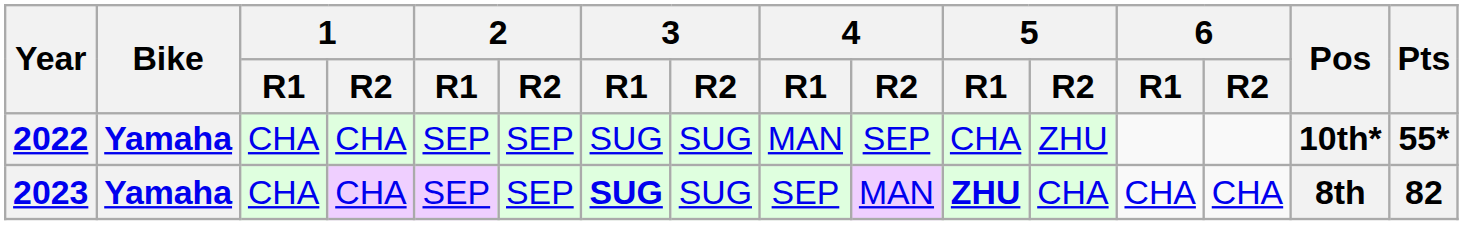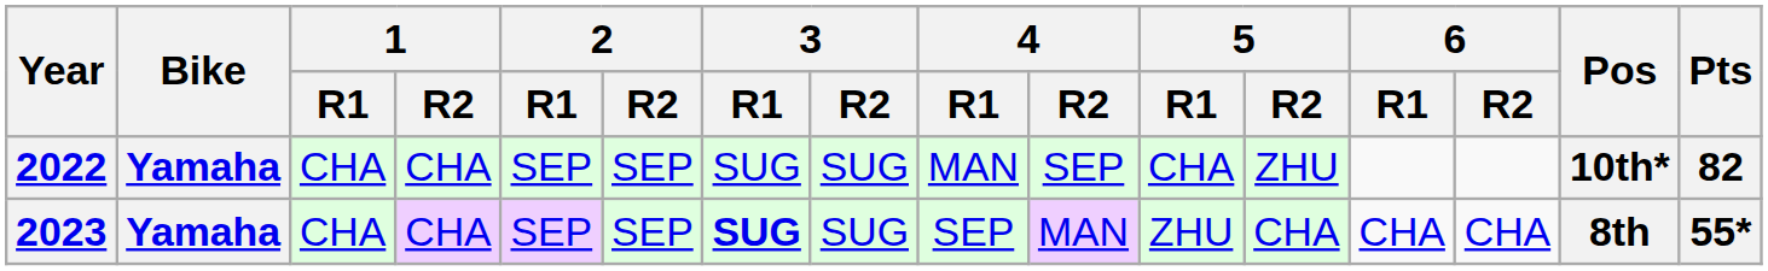2022 | Pts: 55* -> 82
2023 | 5 / R1: bold -> normal
2023 | Pts: 82 -> 55*
